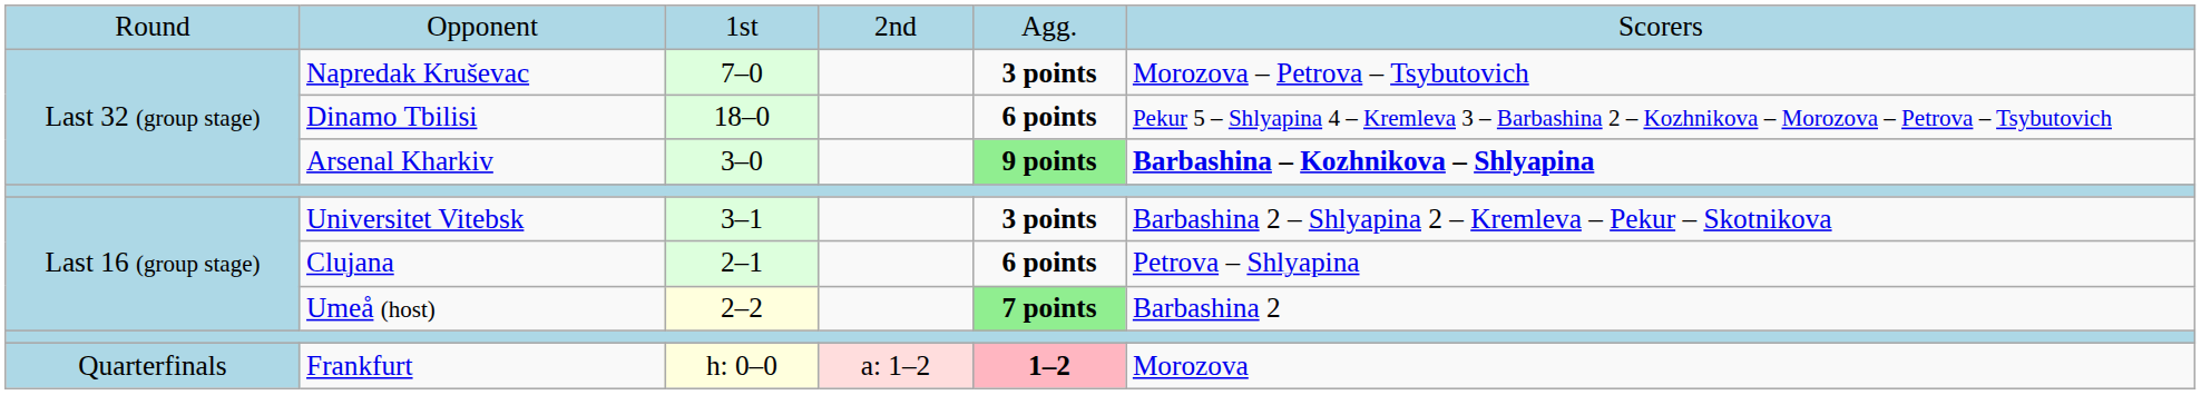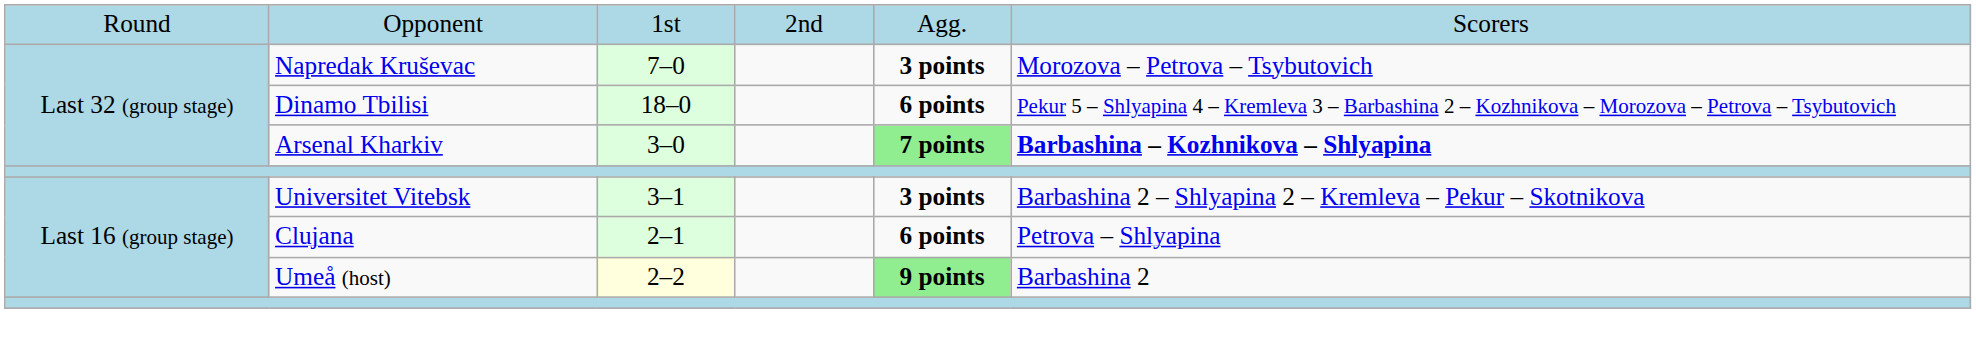Arsenal Kharkiv | column 5: 9 points -> 7 points
Umeå (host) | column 5: 7 points -> 9 points
- row: Quarterfinals | Frankfurt | h: 0–0 | a: 1–2 | 1–2 | Morozova
